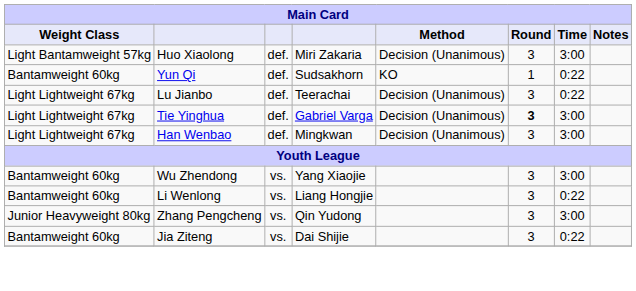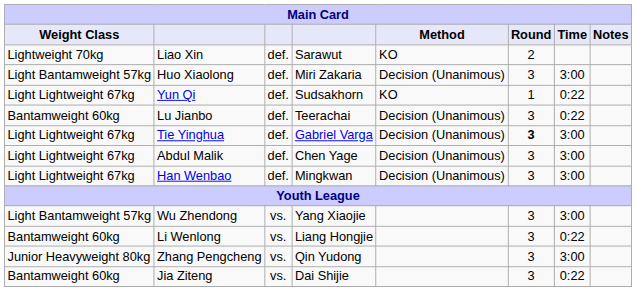+ row: Lightweight 70kg | Liao Xin | def. | Sarawut | KO | 2
Yun Qi | Weight Class: Bantamweight 60kg -> Light Lightweight 67kg
Lu Jianbo | Weight Class: Light Lightweight 67kg -> Bantamweight 60kg
+ row: Light Lightweight 67kg | Abdul Malik | def. | Chen Yage | Decision (Unanimous) | 3 | 3:00
Wu Zhendong | Weight Class: Bantamweight 60kg -> Light Bantamweight 57kg
